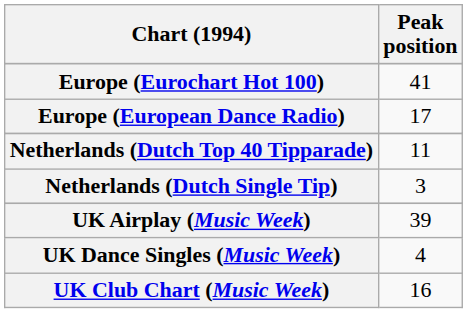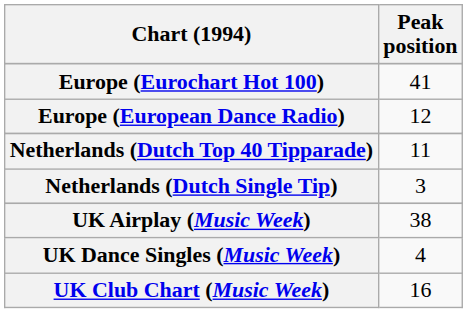Europe (European Dance Radio) | Peak position: 17 -> 12
UK Airplay (Music Week) | Peak position: 39 -> 38
